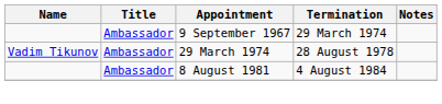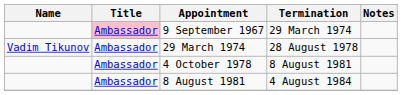9 September 1967 | Title: no background -> pink background
+ row: Ambassador | 4 October 1978 | 8 August 1981
